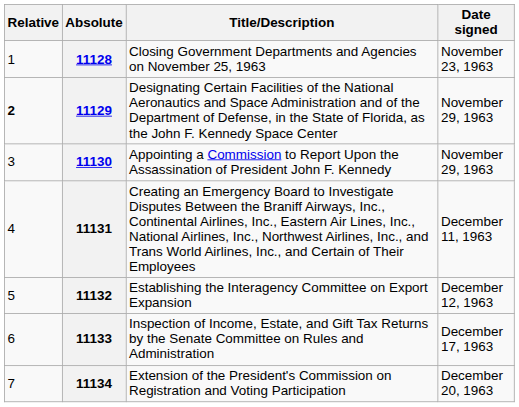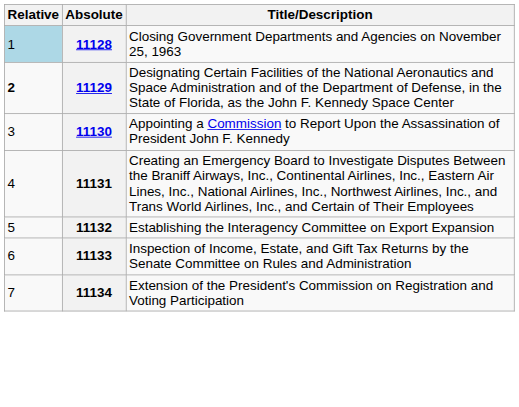- column: Date signed | November 23, 1963 | November 29, 1963 | November 29, 1963 | December 11, 1963 | December 12, 1963 | December 17, 1963 | December 20, 1963
11128 | Relative: no background -> lightblue background
